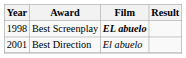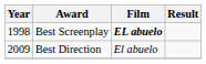Best Direction | Year: 2001 -> 2009
